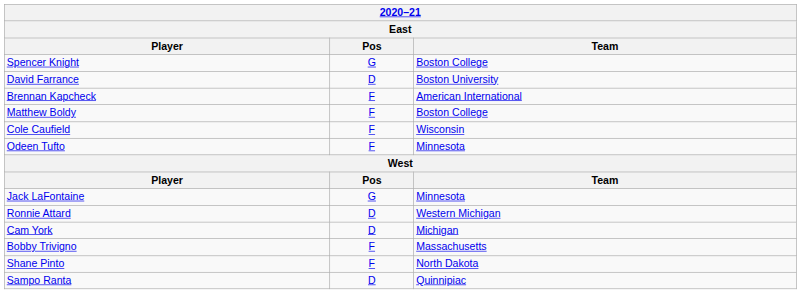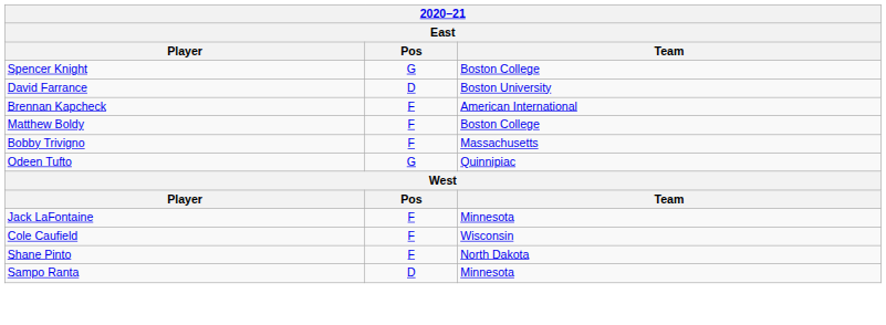rows swapped: Bobby Trivigno <-> Cole Caufield
Odeen Tufto | Pos: F -> G
Odeen Tufto | Team: Minnesota -> Quinnipiac
Jack LaFontaine | Pos: G -> F
- row: Ronnie Attard | D | Western Michigan
- row: Cam York | D | Michigan
Sampo Ranta | Team: Quinnipiac -> Minnesota
